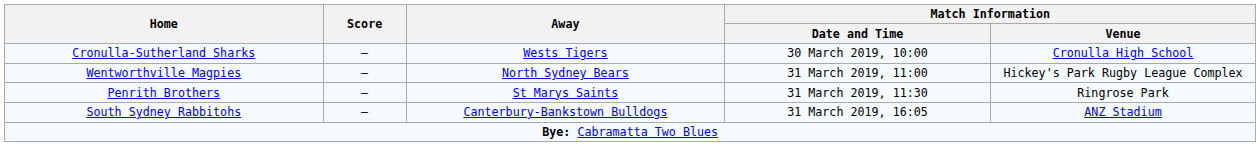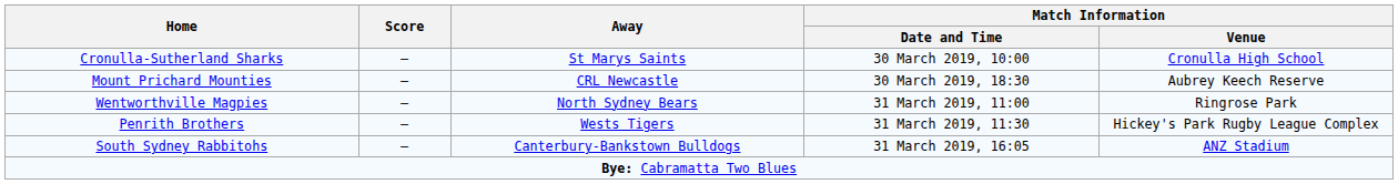Cronulla-Sutherland Sharks | Away: Wests Tigers -> St Marys Saints
+ row: Mount Prichard Mounties | – | CRL Newcastle | 30 March 2019, 18:30 | Aubrey Keech Reserve
Wentworthville Magpies | Match Information / Venue: Hickey's Park Rugby League Complex -> Ringrose Park
Penrith Brothers | Away: St Marys Saints -> Wests Tigers
Penrith Brothers | Match Information / Venue: Ringrose Park -> Hickey's Park Rugby League Complex
